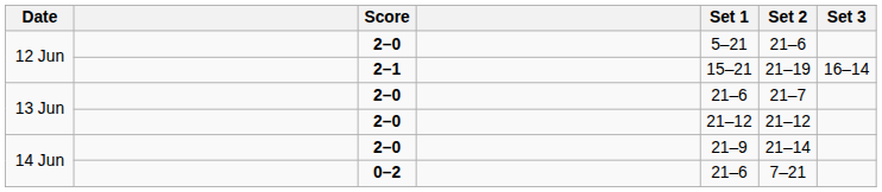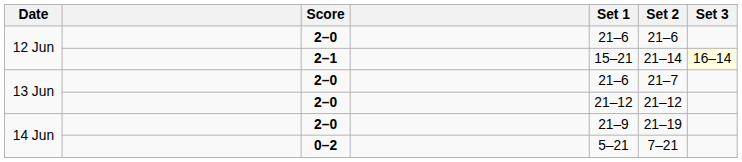12 Jun / 2–0 | Set 1: 5–21 -> 21–6
12 Jun / 2–1 | Set 2: 21–19 -> 21–14
12 Jun / 2–1 | Set 3: no background -> lightyellow background
14 Jun / 2–0 | Set 2: 21–14 -> 21–19
14 Jun / 0–2 | Set 1: 21–6 -> 5–21
